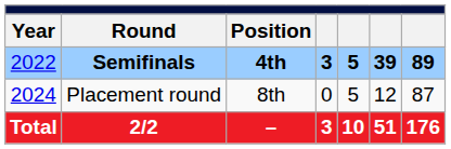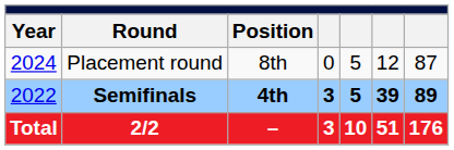rows swapped: Semifinals <-> Placement round
